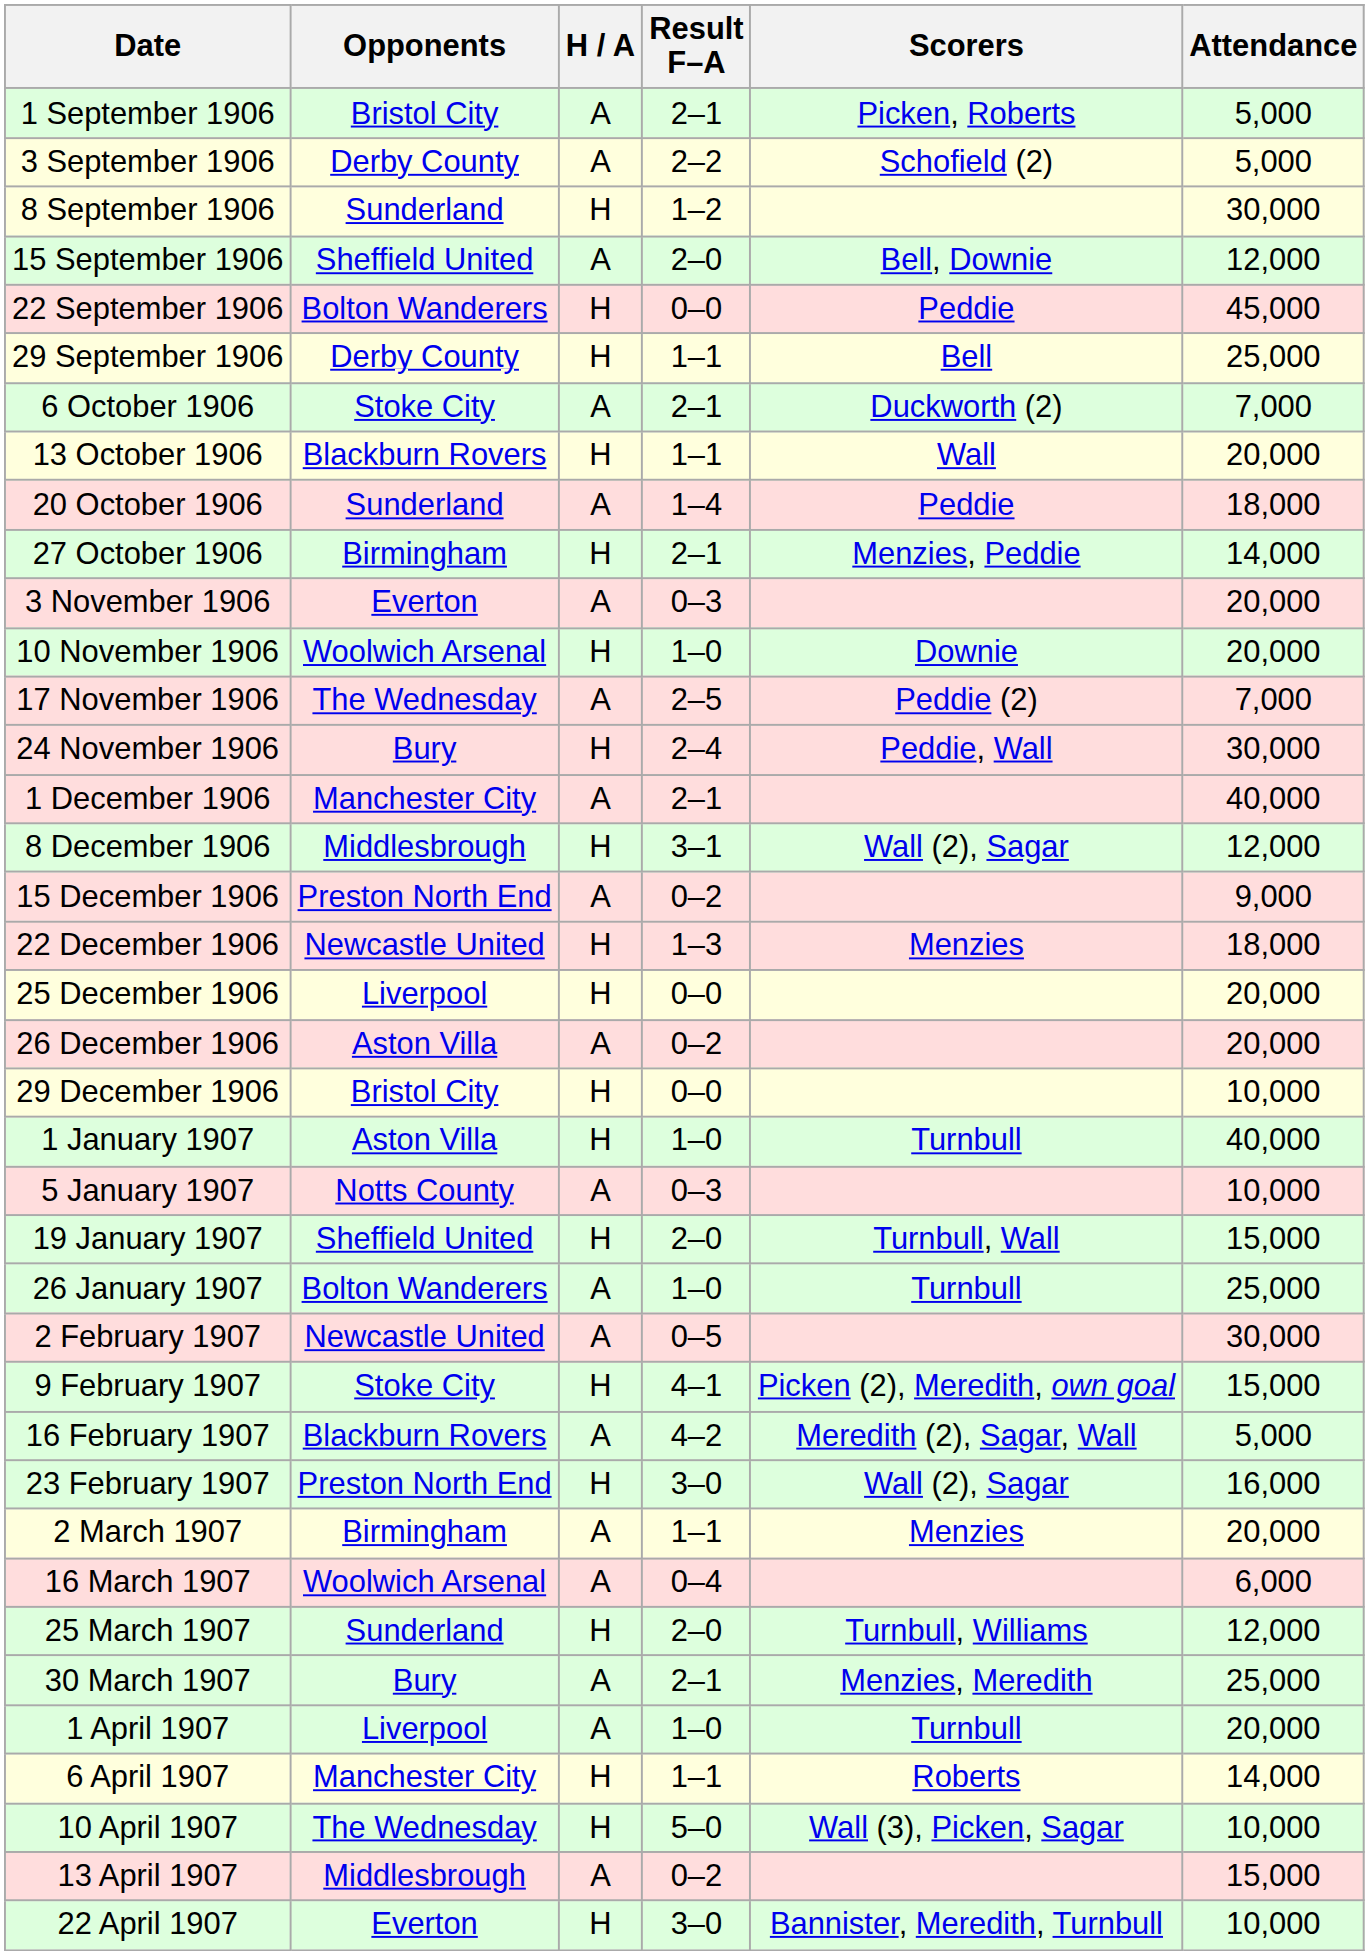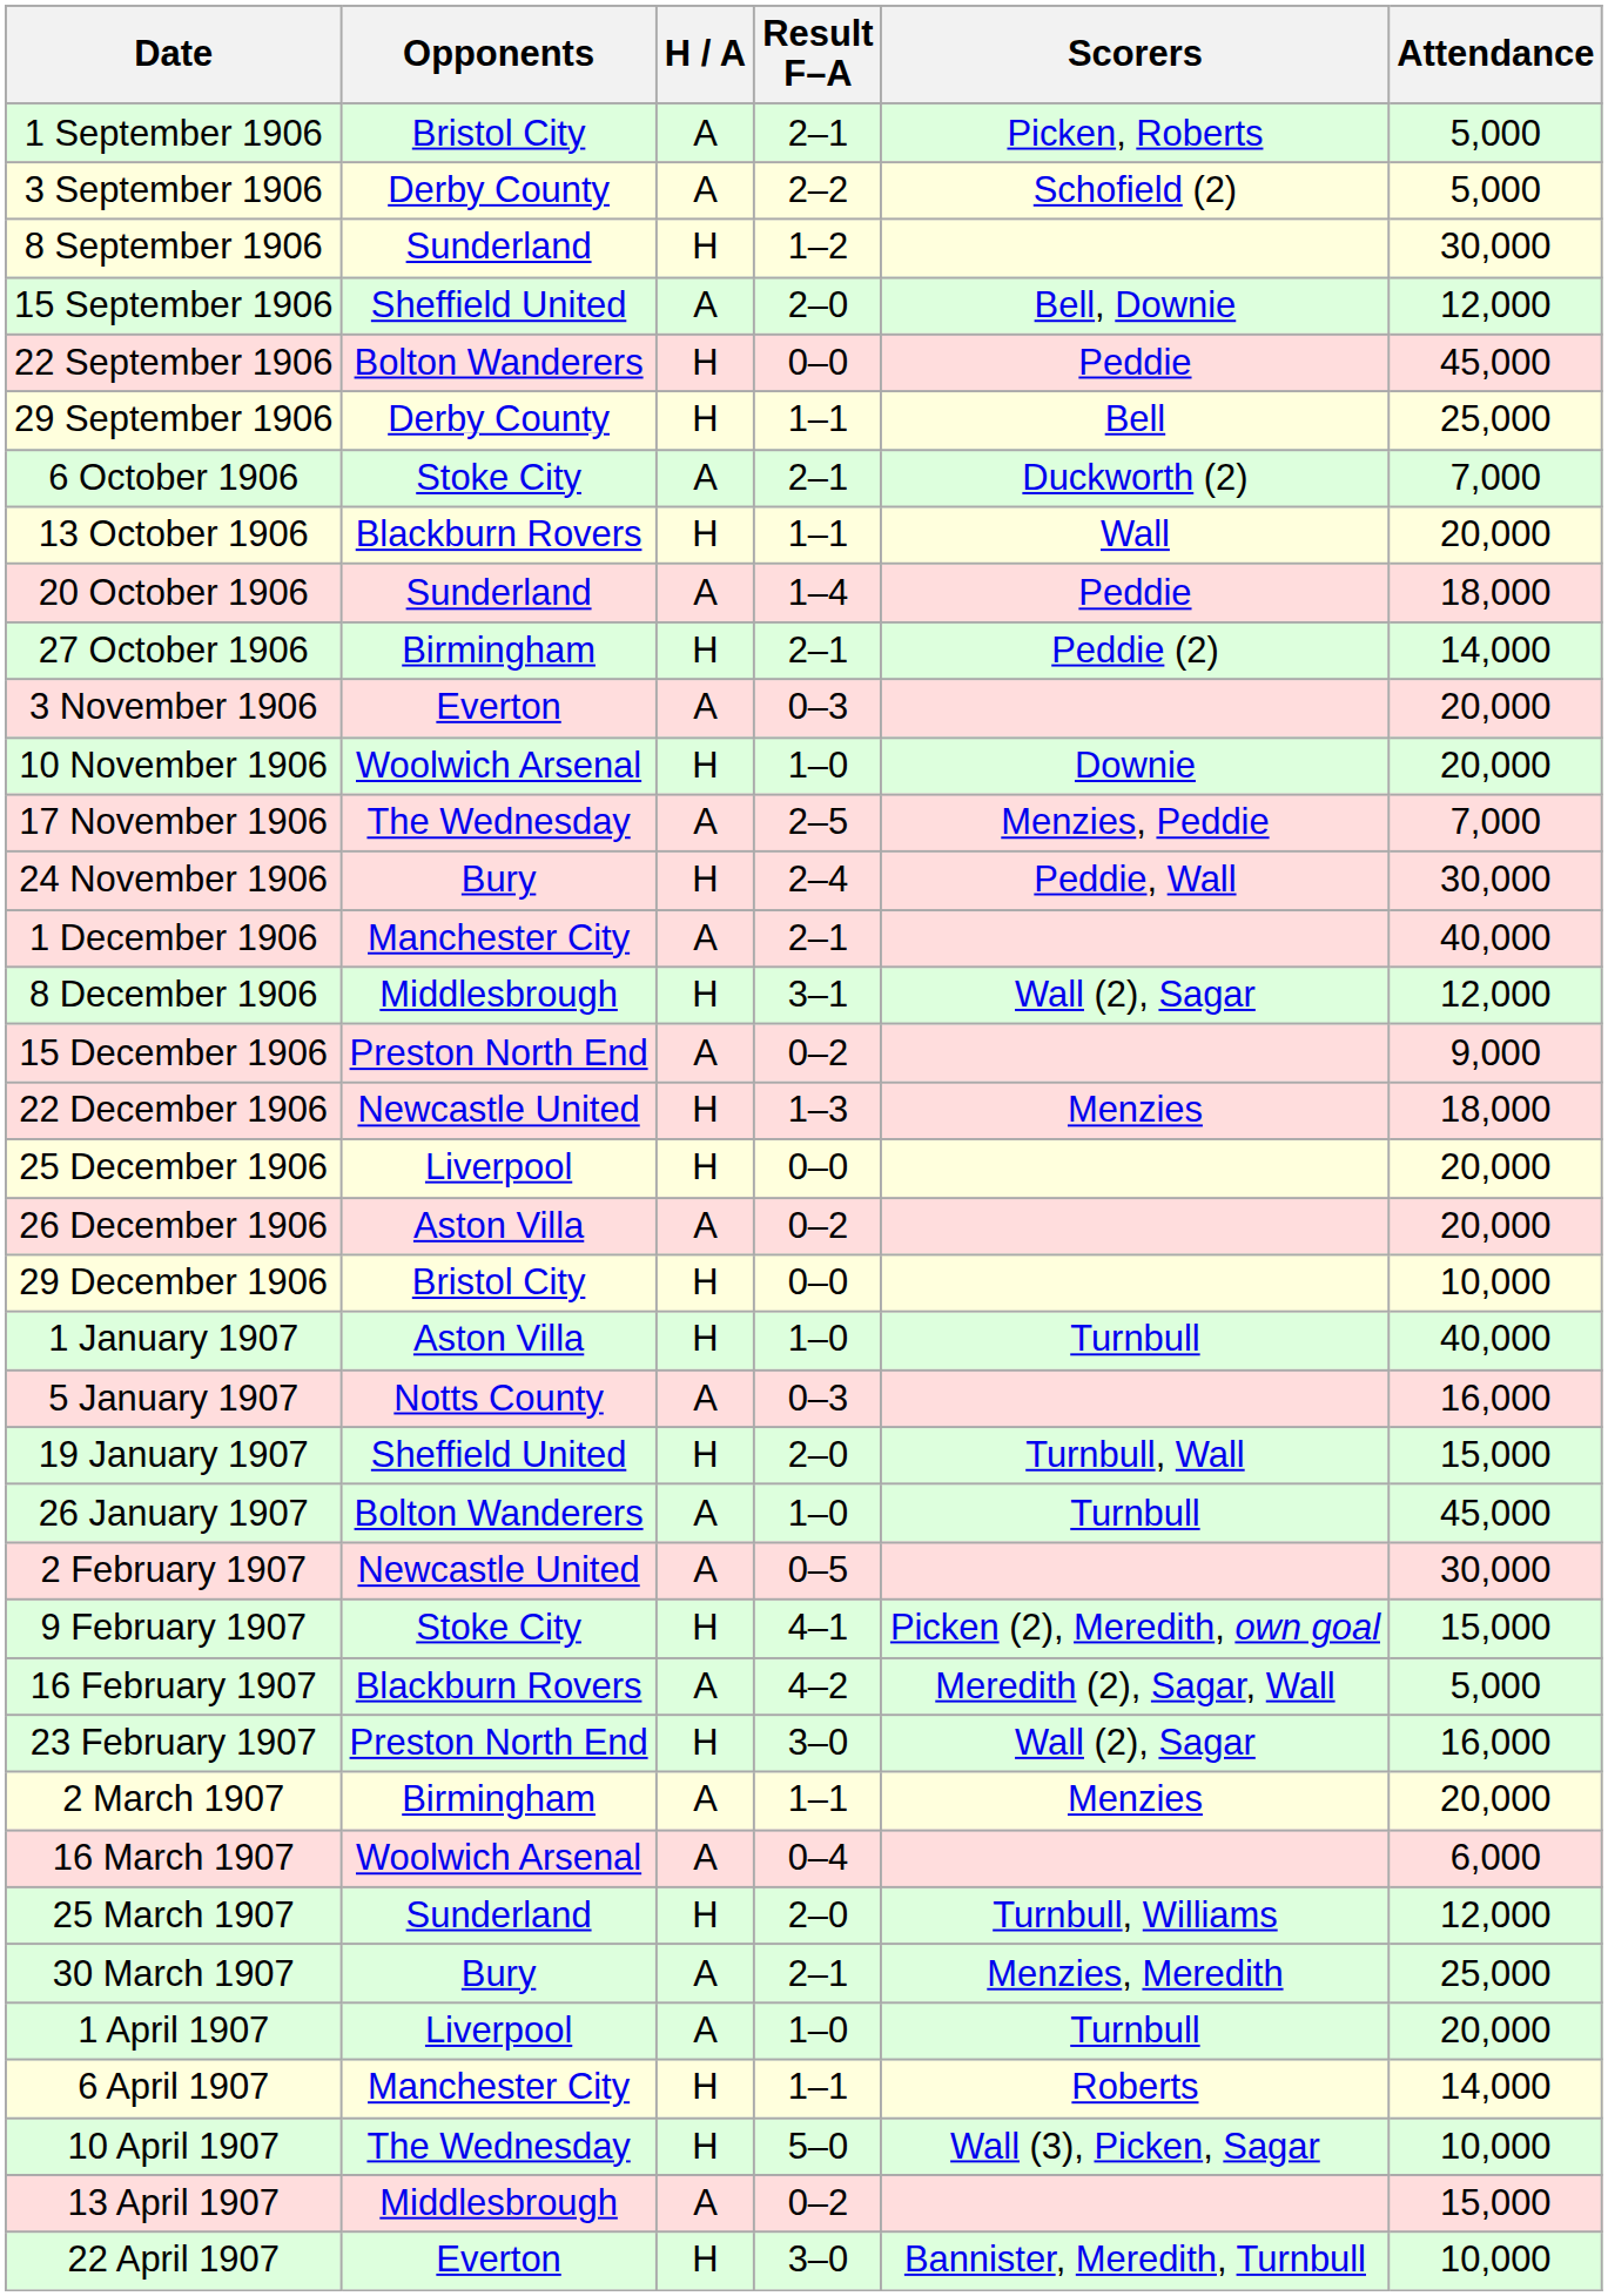27 October 1906 | Scorers: Menzies, Peddie -> Peddie (2)
17 November 1906 | Scorers: Peddie (2) -> Menzies, Peddie
5 January 1907 | Attendance: 10,000 -> 16,000
26 January 1907 | Attendance: 25,000 -> 45,000
